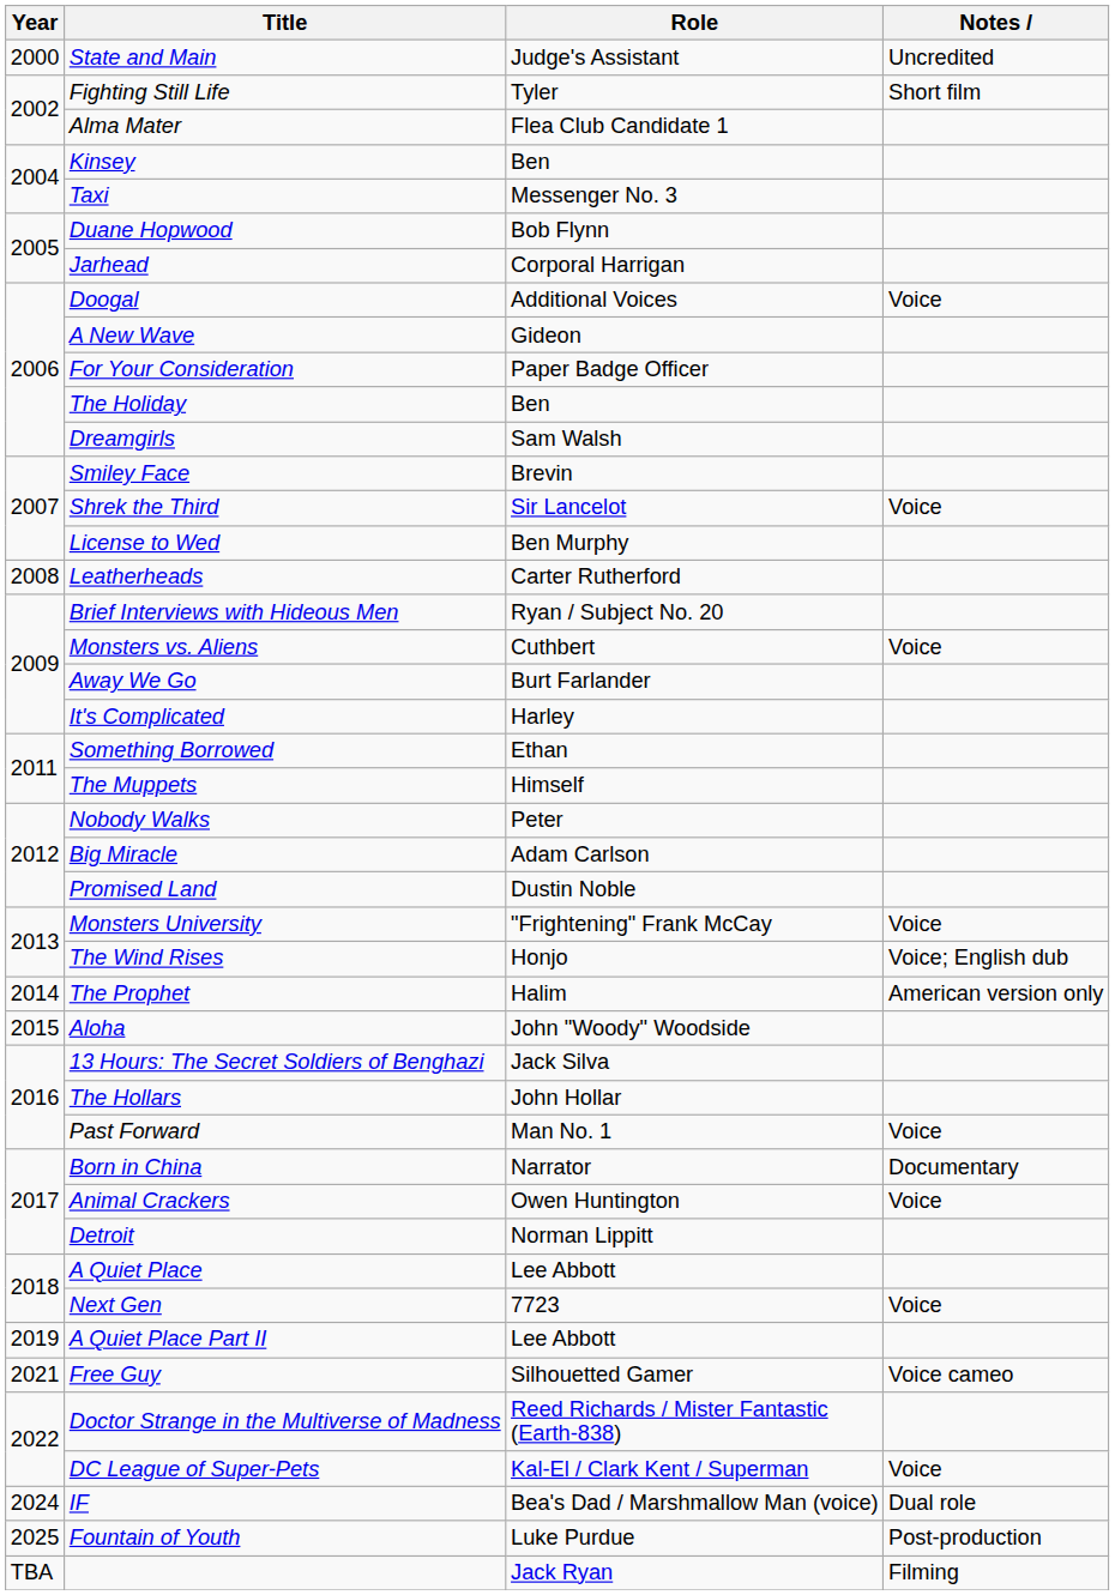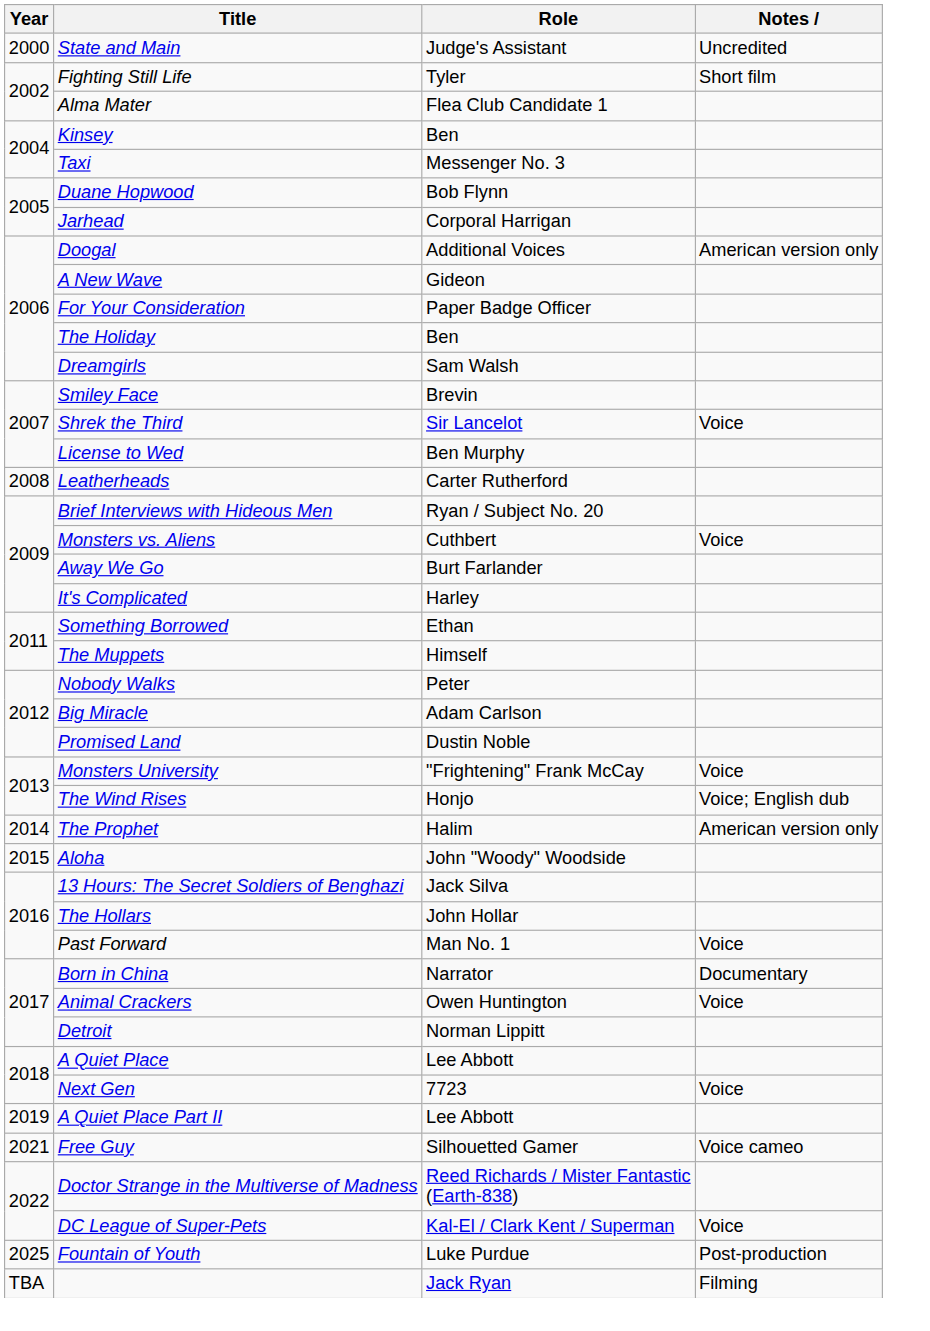Doogal | Notes: Voice -> American version only
- row: 2024 | IF | Bea's Dad / Marshmallow Man (voice) | Dual role
